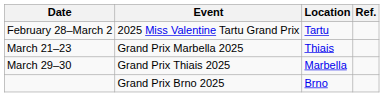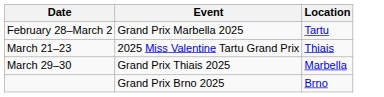- column: Ref.
February 28–March 2 | Event: 2025 Miss Valentine Tartu Grand Prix -> Grand Prix Marbella 2025
March 21–23 | Event: Grand Prix Marbella 2025 -> 2025 Miss Valentine Tartu Grand Prix
